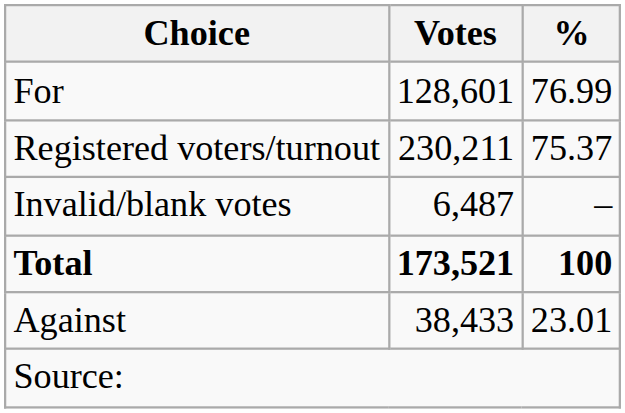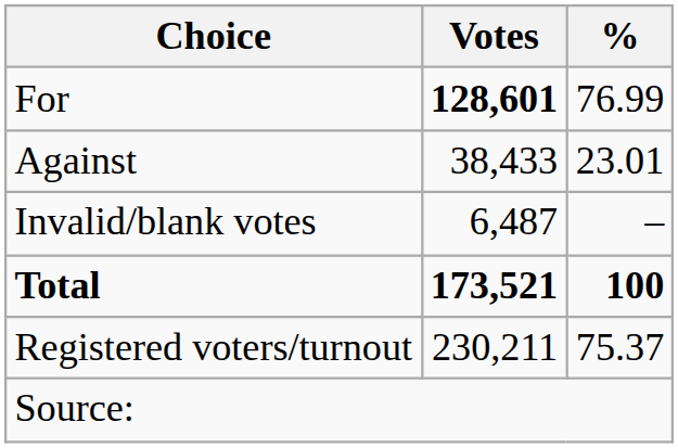For | Votes: normal -> bold
rows swapped: Against <-> Registered voters/turnout
